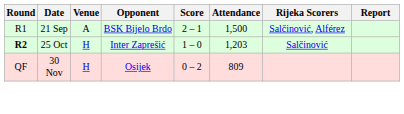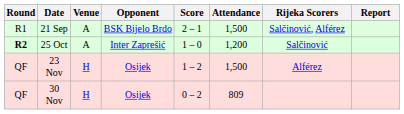25 Oct | Venue: H -> A
25 Oct | Attendance: 1,203 -> 1,200
+ row: QF | 23 Nov | H | Osijek | 1 – 2 | 1,500 | Alférez
